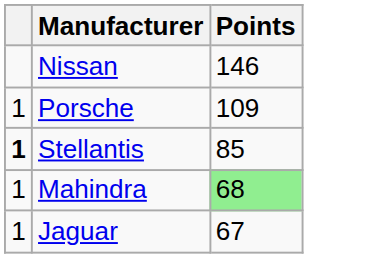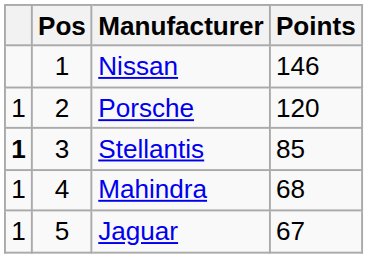+ column: Pos | 1 | 2 | 3 | 4 | 5
Porsche | Points: 109 -> 120
Mahindra | Points: lightgreen background -> no background
